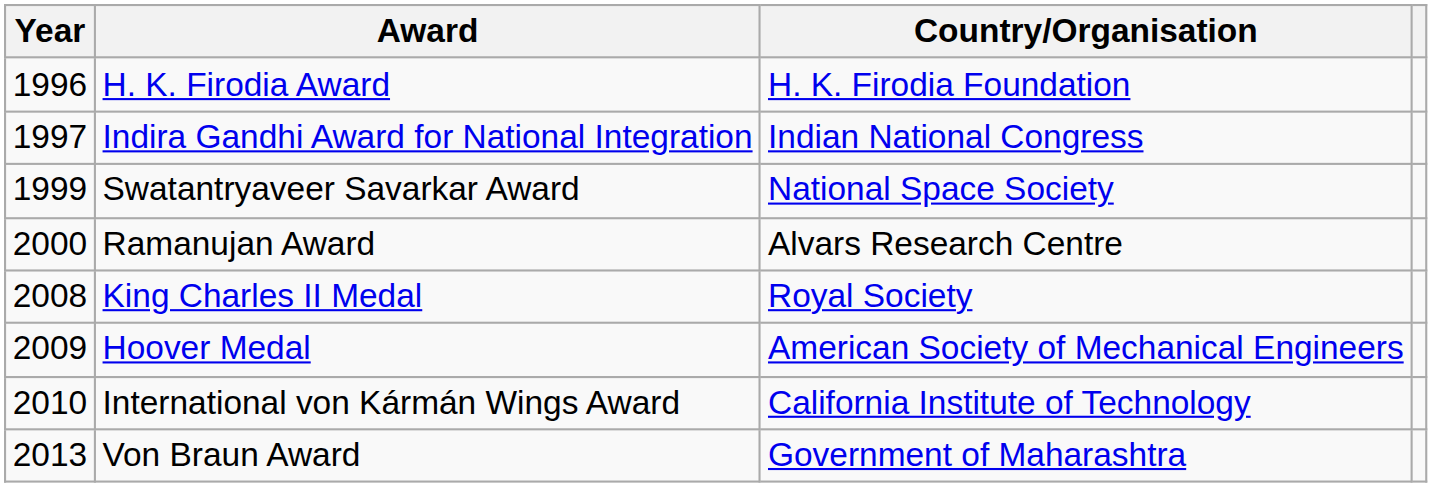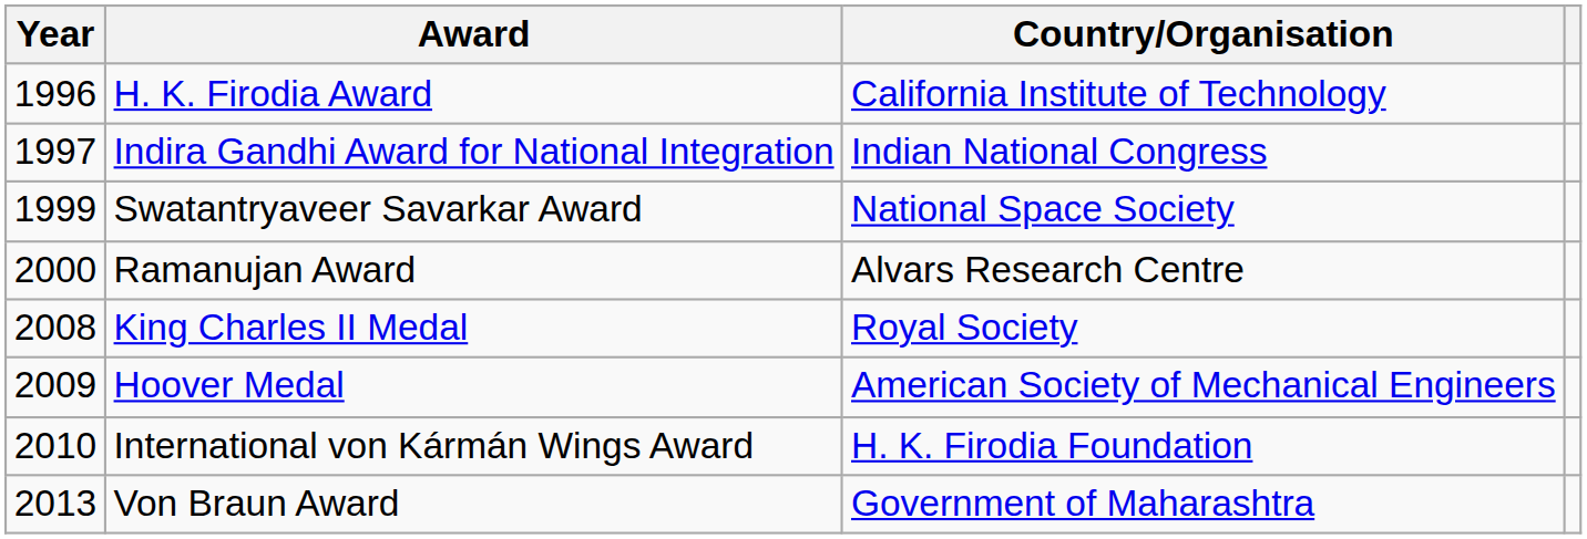H. K. Firodia Award | Country/Organisation: H. K. Firodia Foundation -> California Institute of Technology
International von Kármán Wings Award | Country/Organisation: California Institute of Technology -> H. K. Firodia Foundation
